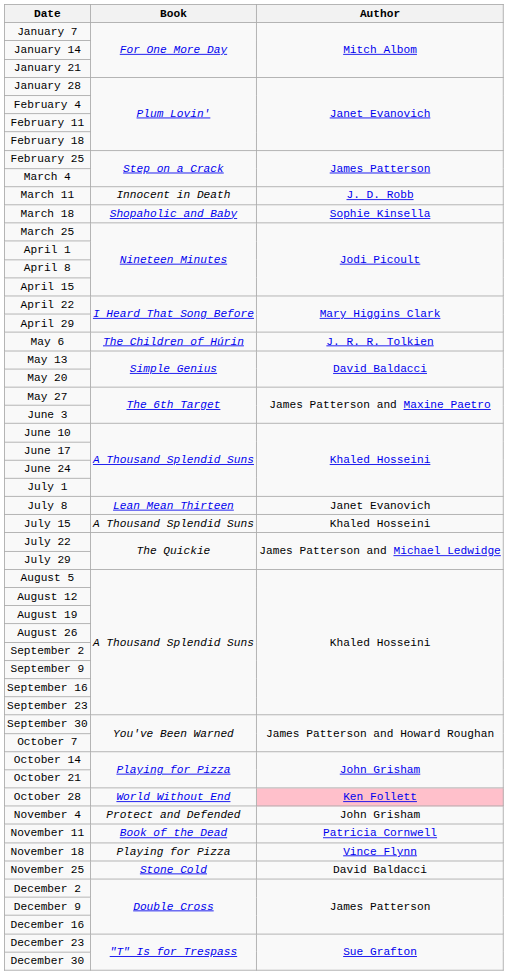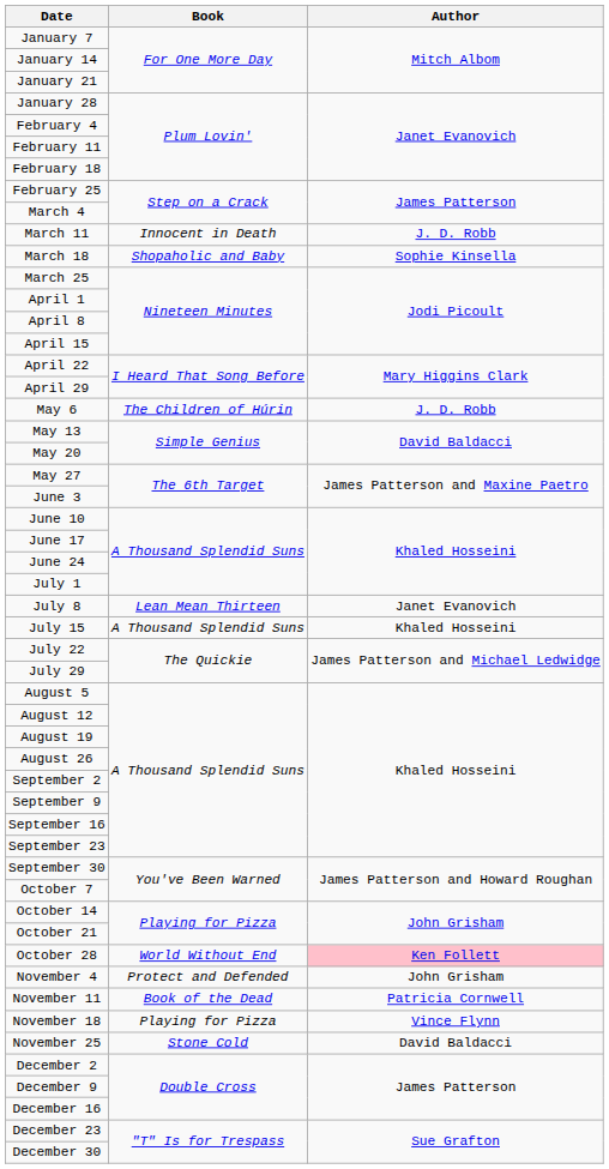May 6 | Author: J. R. R. Tolkien -> J. D. Robb
